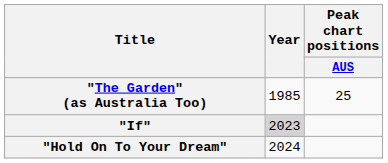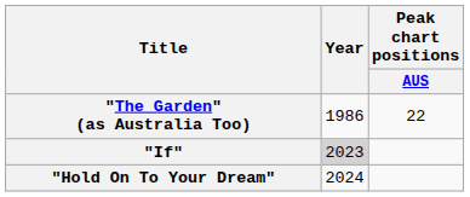"The Garden" (as Australia Too) | Year: 1985 -> 1986
"The Garden" (as Australia Too) | Peak chart positions / AUS: 25 -> 22
